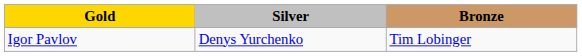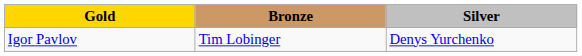columns swapped: Silver <-> Bronze
